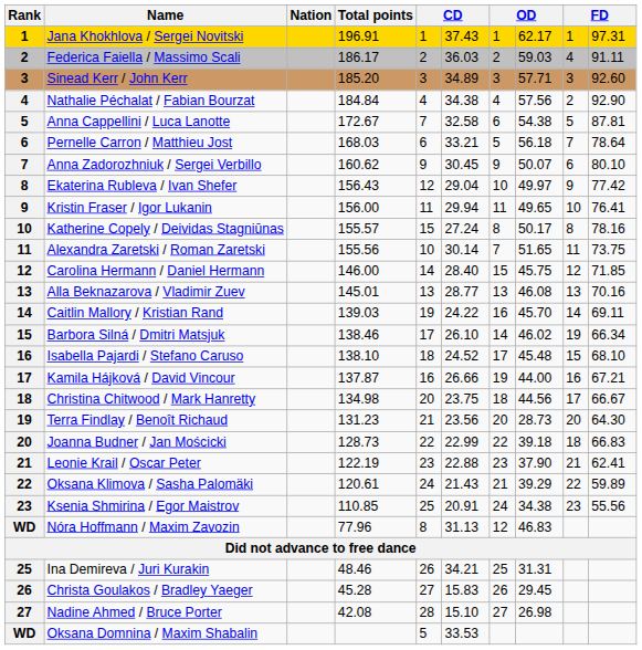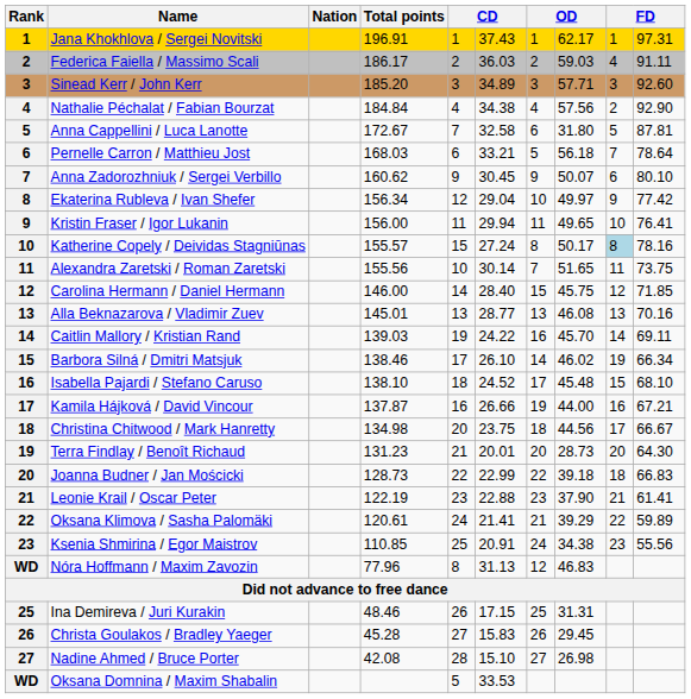Anna Cappellini / Luca Lanotte | column 8: 54.38 -> 31.80
Ekaterina Rubleva / Ivan Shefer | Total points: 156.43 -> 156.34
Katherine Copely / Deividas Stagniūnas | column 9: no background -> lightblue background
Terra Findlay / Benoît Richaud | column 6: 23.56 -> 20.01
Leonie Krail / Oscar Peter | column 10: 62.41 -> 61.41
Oksana Klimova / Sasha Palomäki | column 6: 21.43 -> 21.41
Ina Demireva / Juri Kurakin | column 6: 34.21 -> 17.15
